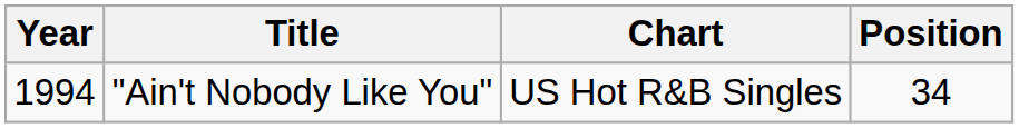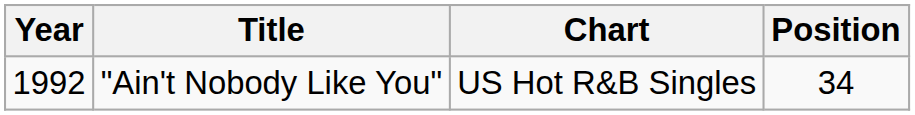"Ain't Nobody Like You" | Year: 1994 -> 1992
